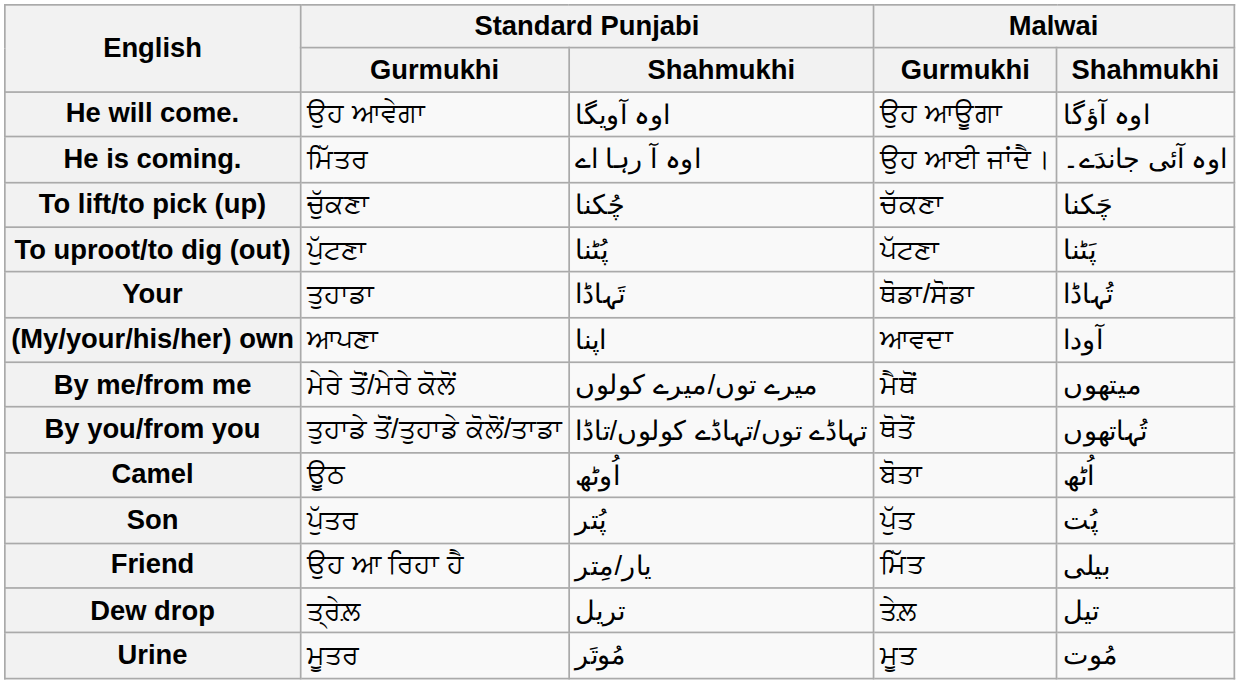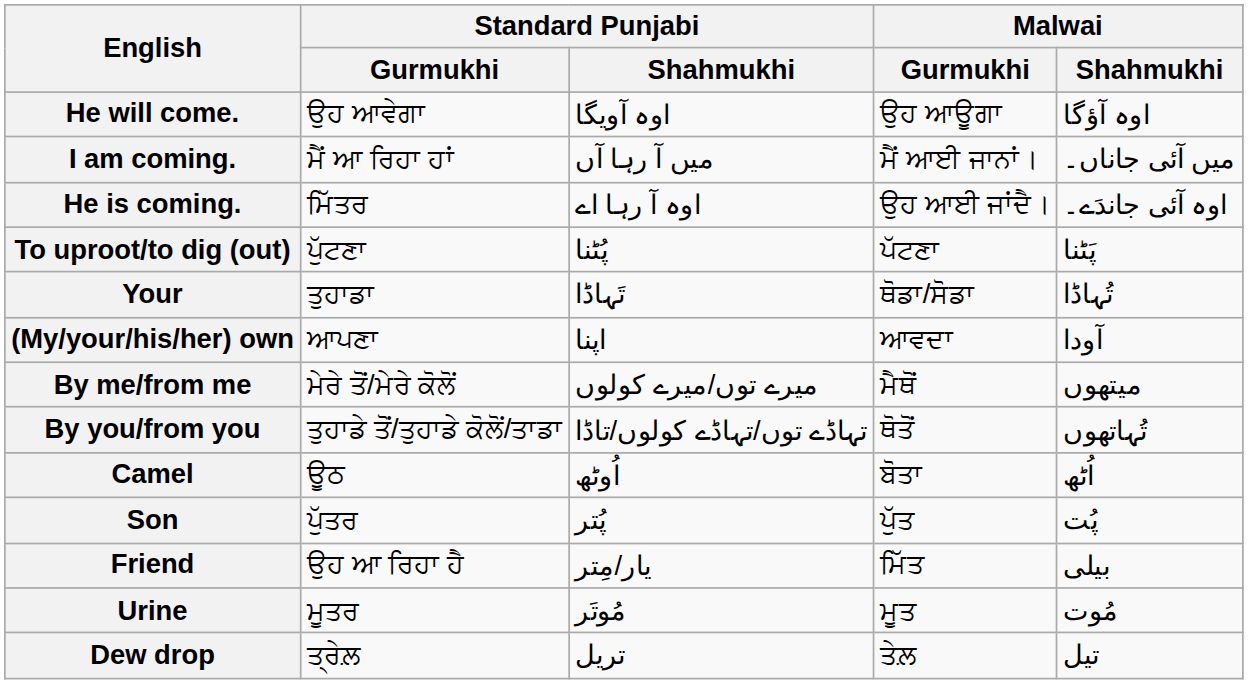+ row: I am coming. | ਮੈਂ ਆ ਰਿਹਾ ਹਾਂ | میں آ رہا آں | ਮੈਂ ਆਈ ਜਾਨਾਂ। | میں آئی جاناں۔
- row: To lift/to pick (up) | ਚੁੱਕਣਾ | چُکنا | ਚੱਕਣਾ | چَکنا
rows swapped: Urine <-> Dew drop
